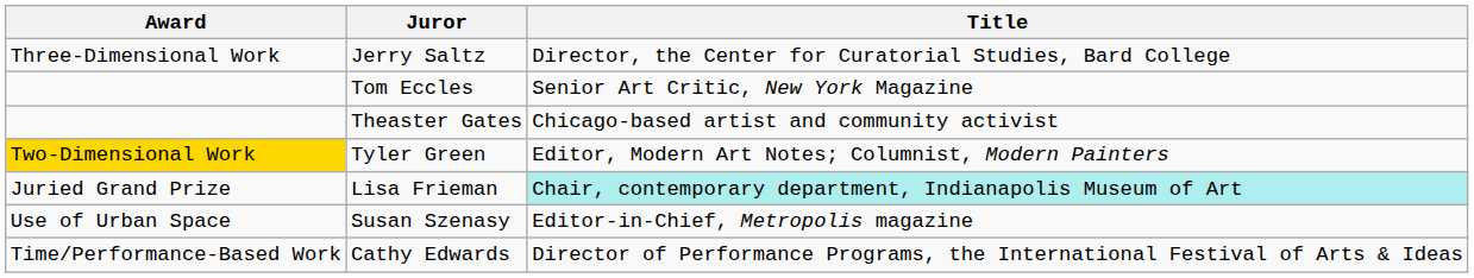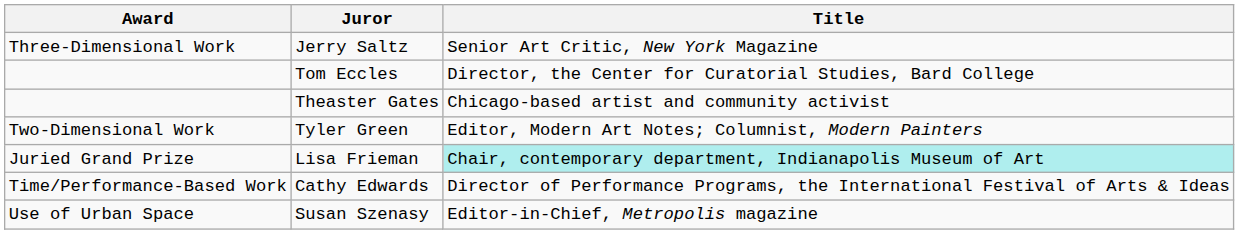Jerry Saltz | Title: Director, the Center for Curatorial Studies, Bard College -> Senior Art Critic, New York Magazine
Tom Eccles | Title: Senior Art Critic, New York Magazine -> Director, the Center for Curatorial Studies, Bard College
Tyler Green | Award: gold background -> no background
rows swapped: Cathy Edwards <-> Susan Szenasy
